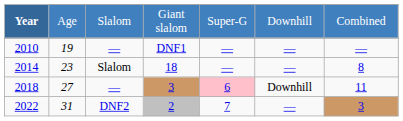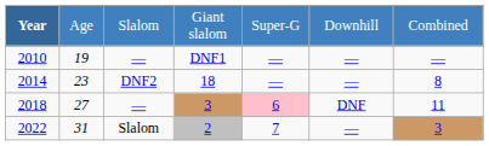2014 | column 3: Slalom -> DNF2
2018 | column 6: Downhill -> DNF
2022 | column 3: DNF2 -> Slalom
